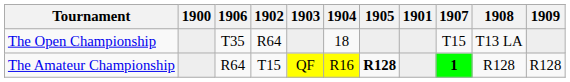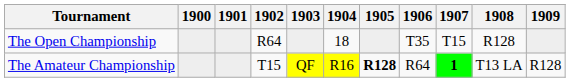columns swapped: 1901 <-> 1906
The Open Championship | 1908: T13 LA -> R128
The Amateur Championship | 1908: R128 -> T13 LA
